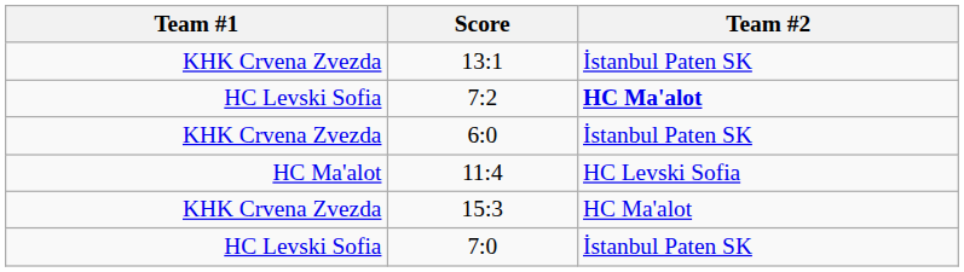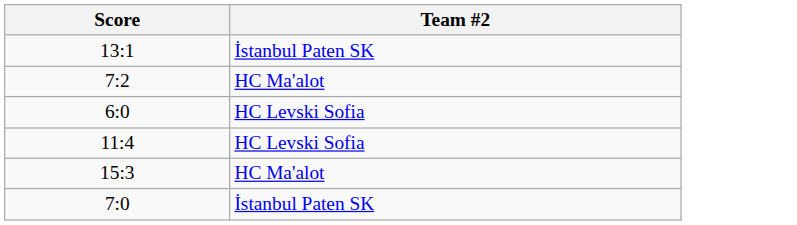- column: Team #1 | KHK Crvena Zvezda | HC Levski Sofia | KHK Crvena Zvezda | HC Ma'alot | KHK Crvena Zvezda | HC Levski Sofia
7:2 | Team #2: bold -> normal
6:0 | Team #2: İstanbul Paten SK -> HC Levski Sofia
